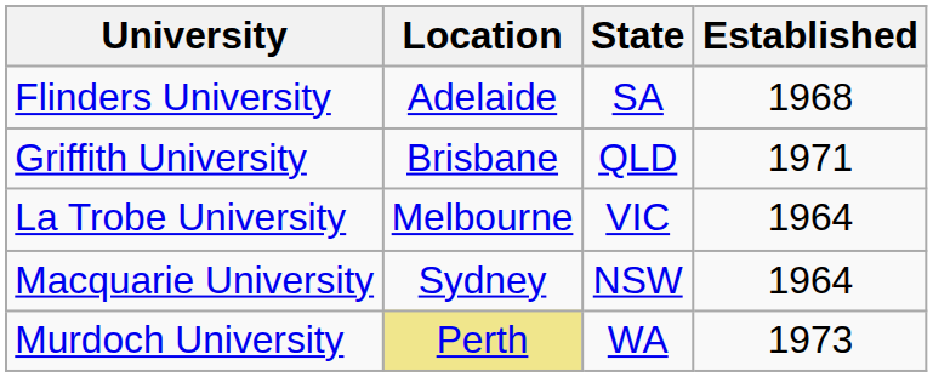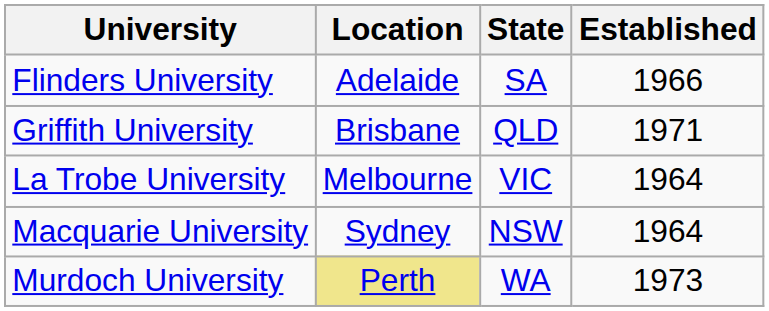Flinders University | Established: 1968 -> 1966
